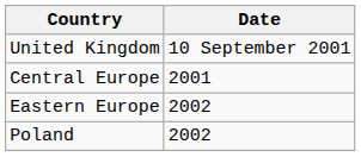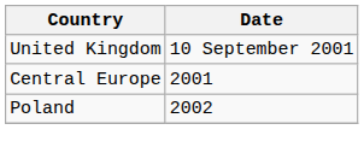- row: Eastern Europe | 2002
